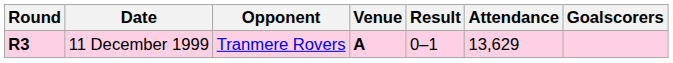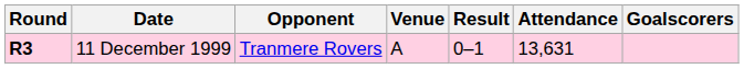11 December 1999 | Venue: bold -> normal
11 December 1999 | Attendance: 13,629 -> 13,631
